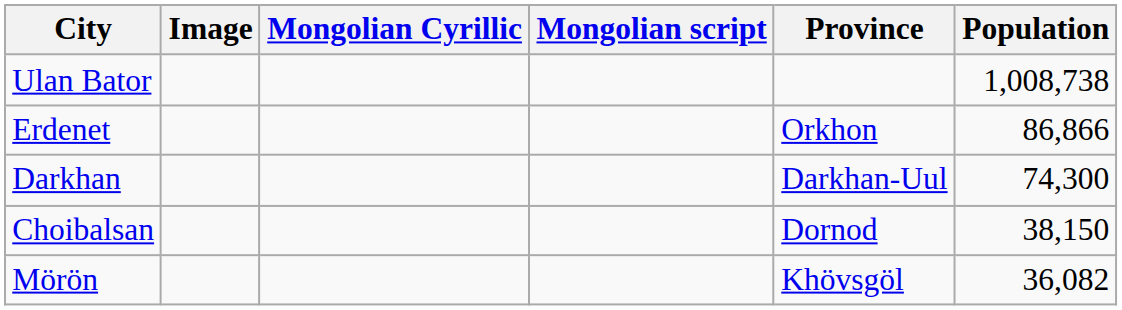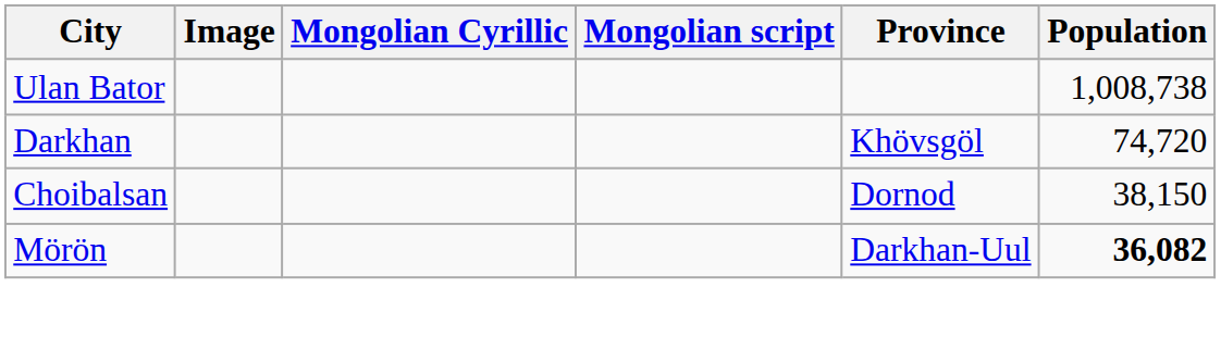- row: Erdenet | Orkhon | 86,866
Darkhan | Province: Darkhan-Uul -> Khövsgöl
Darkhan | Population: 74,300 -> 74,720
Mörön | Province: Khövsgöl -> Darkhan-Uul
Mörön | Population: normal -> bold
